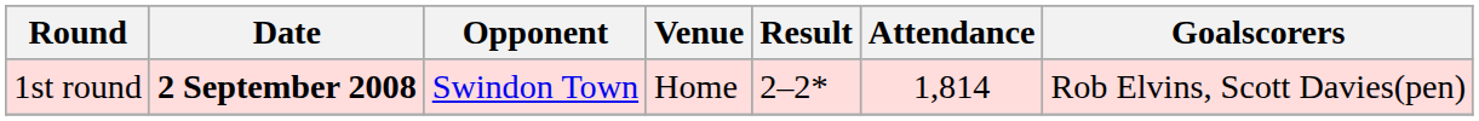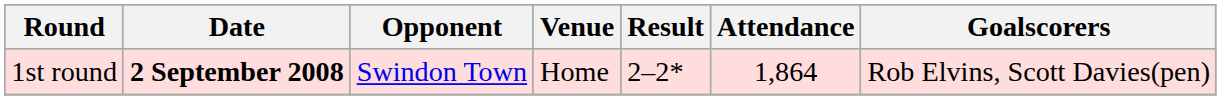1st round | Attendance: 1,814 -> 1,864
